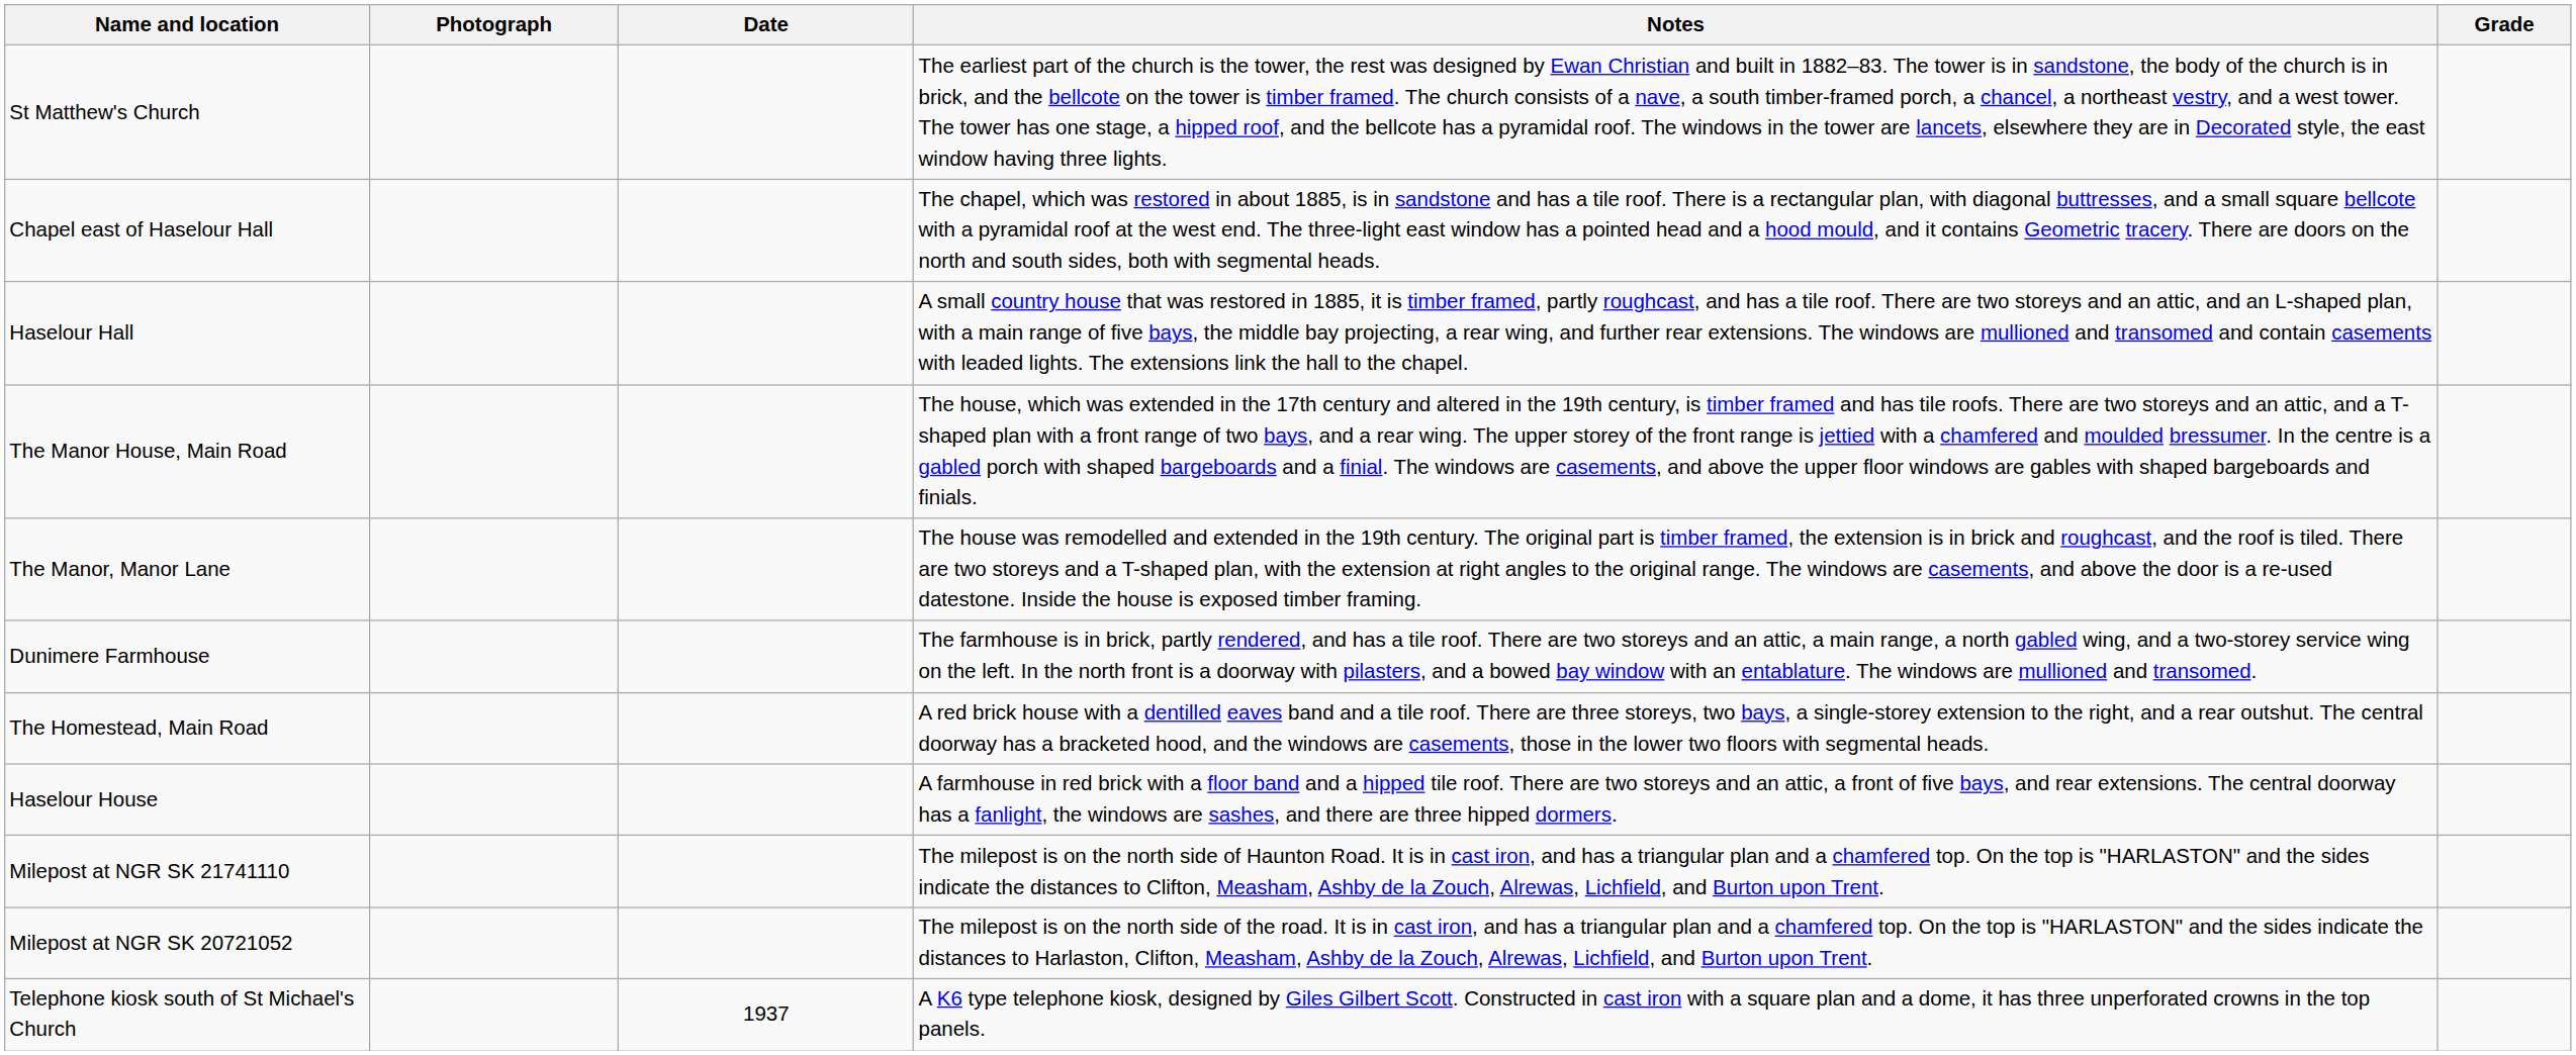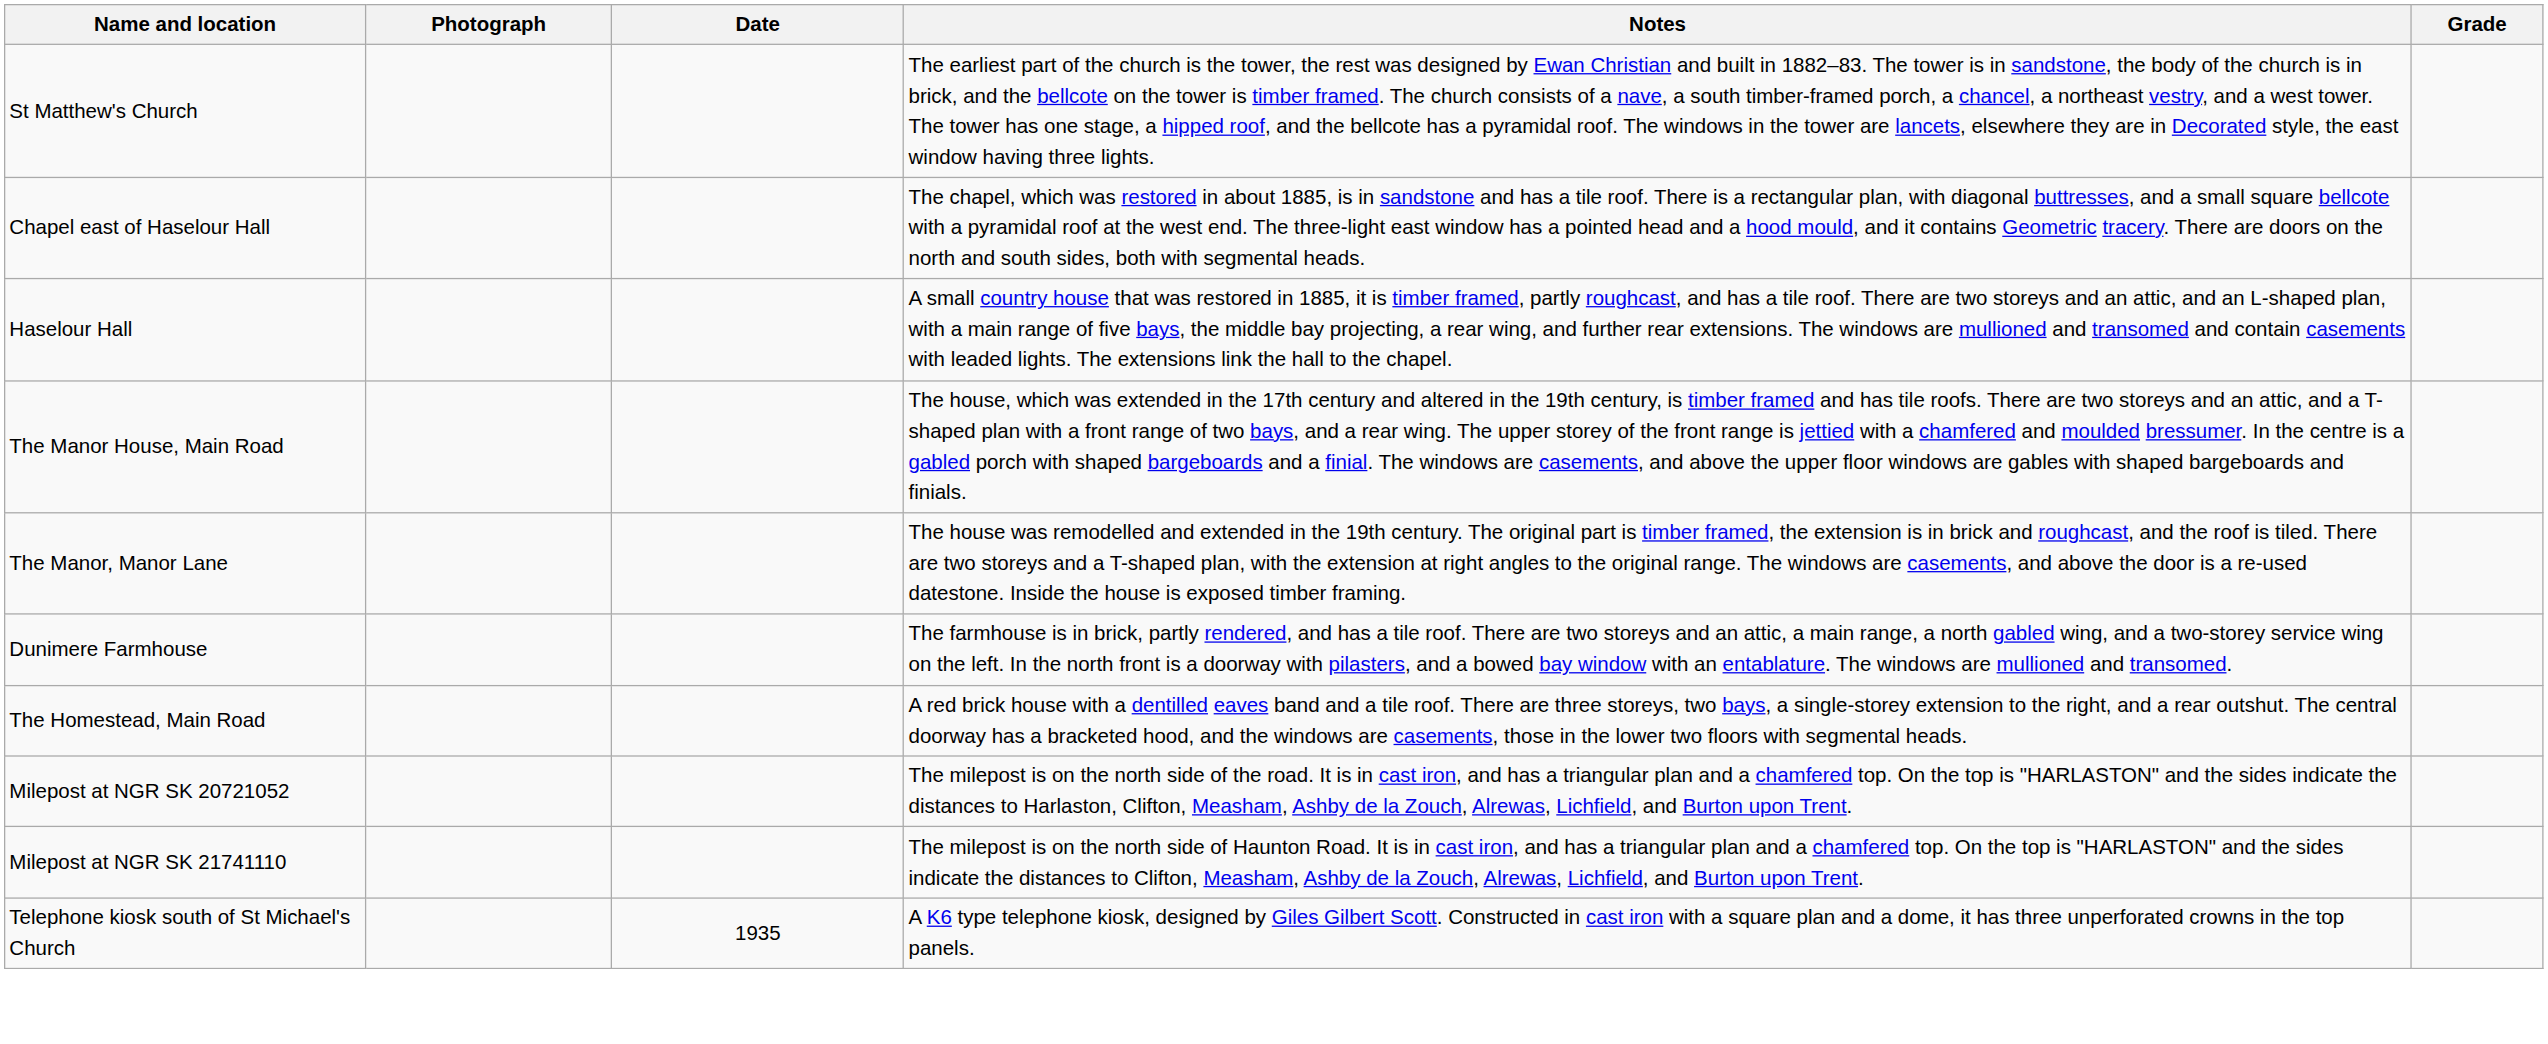- row: Haselour House | A farmhouse in red brick with a floor band and a hipped tile roof. There are two storeys and an attic, a front of five bays, and rear extensions. The central doorway has a fanlight, the windows are sashes, and there are three hipped dormers.
rows swapped: Milepost at NGR SK 20721052 <-> Milepost at NGR SK 21741110
Telephone kiosk south of St Michael's Church | Date: 1937 -> 1935
